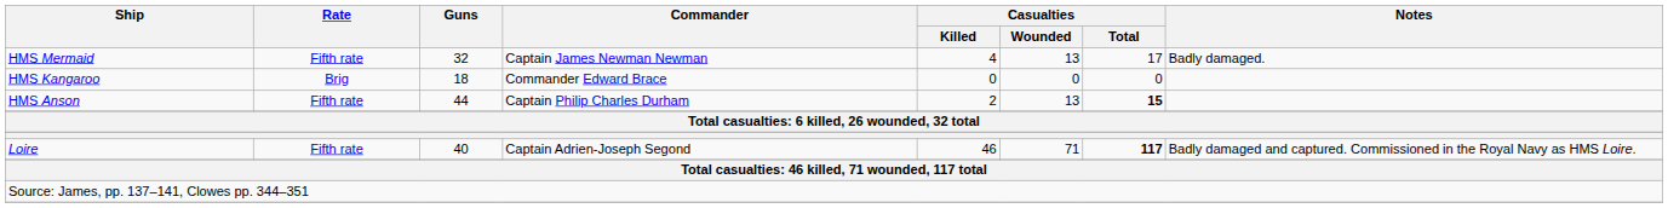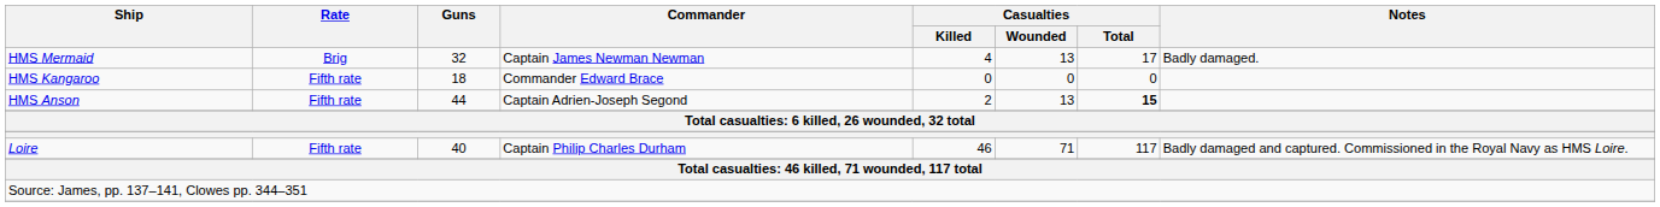HMS Mermaid | Rate: Fifth rate -> Brig
HMS Kangaroo | Rate: Brig -> Fifth rate
HMS Anson | Commander: Captain Philip Charles Durham -> Captain Adrien-Joseph Segond
Loire | Commander: Captain Adrien-Joseph Segond -> Captain Philip Charles Durham
Loire | Casualties / Total: bold -> normal
